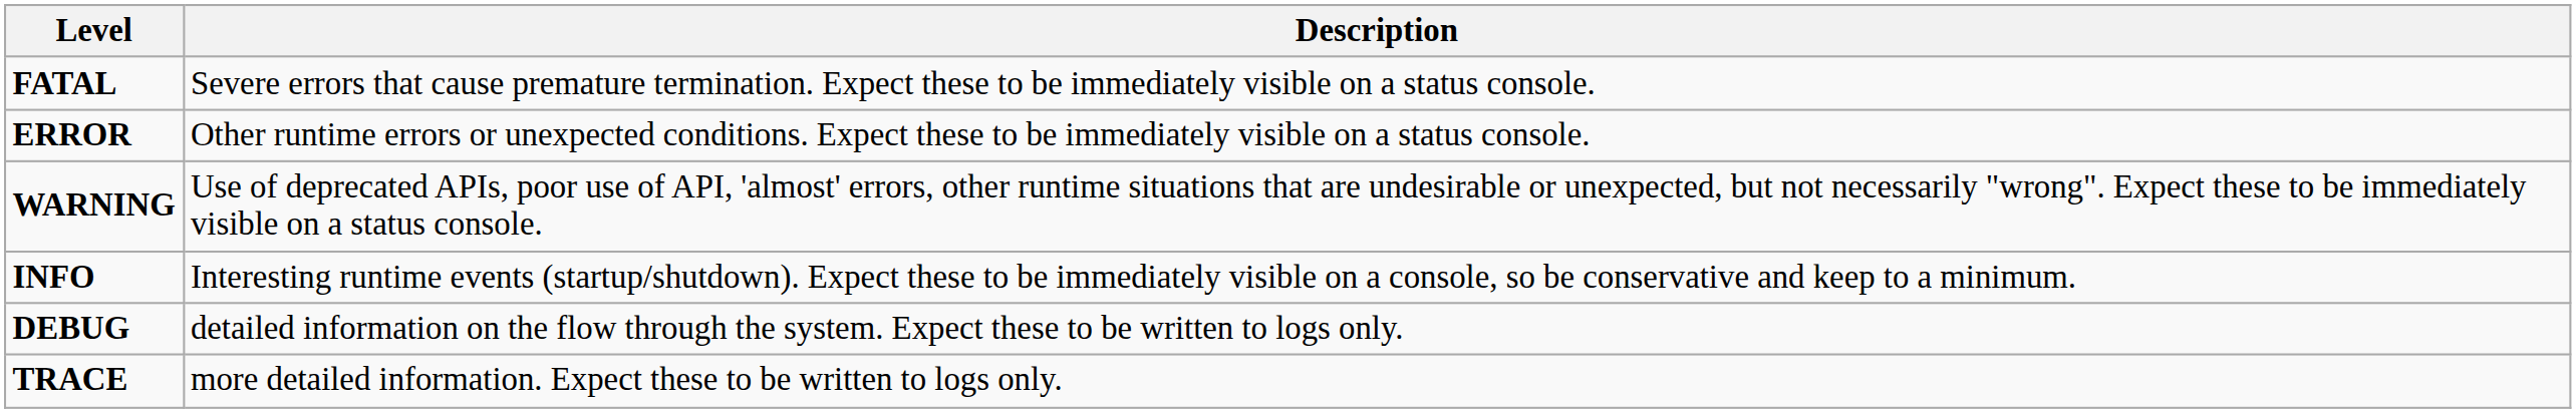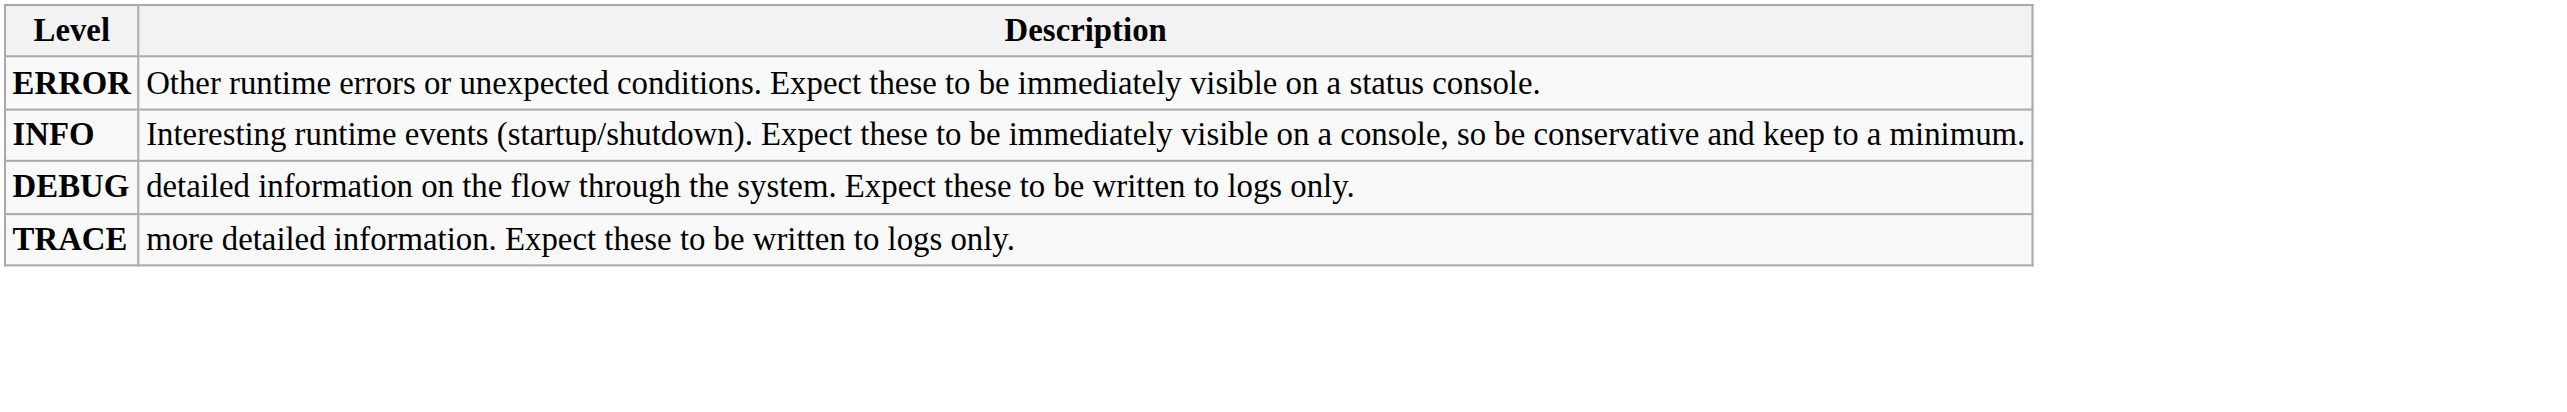- row: FATAL | Severe errors that cause premature termination. Expect these to be immediately visible on a status console.
- row: WARNING | Use of deprecated APIs, poor use of API, 'almost' errors, other runtime situations that are undesirable or unexpected, but not necessarily "wrong". Expect these to be immediately visible on a status console.
